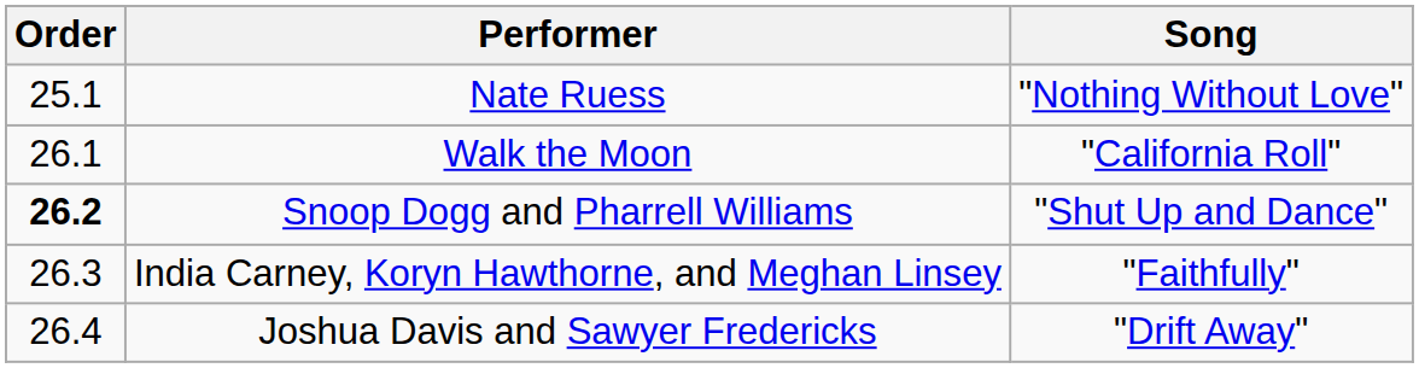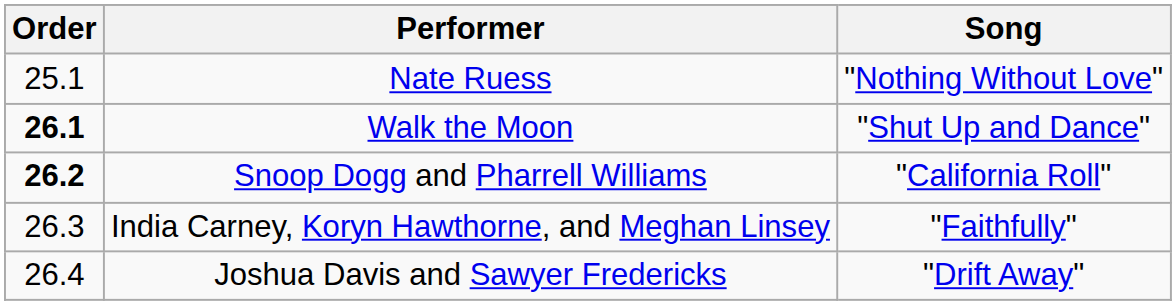Walk the Moon | Order: normal -> bold
Walk the Moon | Song: "California Roll" -> "Shut Up and Dance"
Snoop Dogg and Pharrell Williams | Song: "Shut Up and Dance" -> "California Roll"
